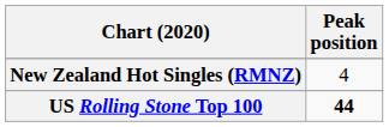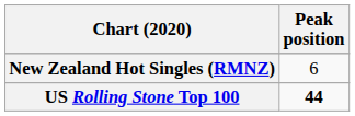New Zealand Hot Singles (RMNZ) | Peak position: 4 -> 6
